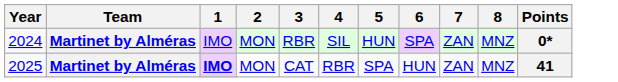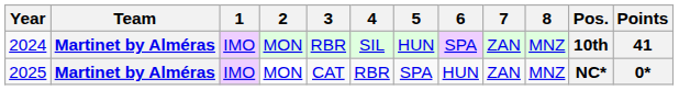+ column: Pos. | 10th | NC*
2024 | Points: 0* -> 41
2025 | 1: bold -> normal
2025 | Points: 41 -> 0*
